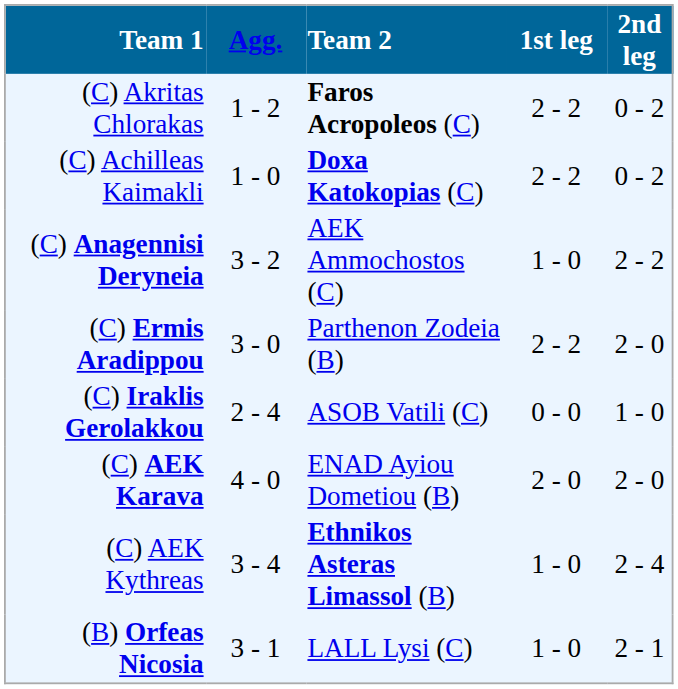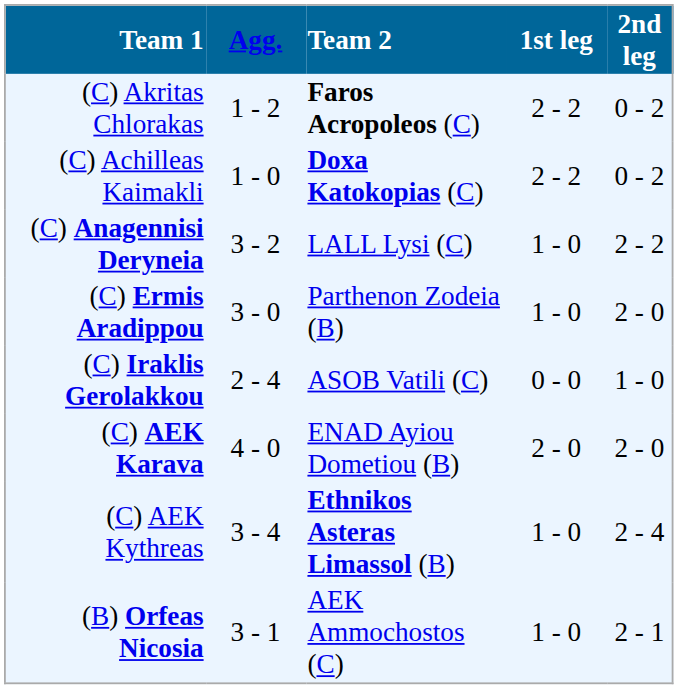(C) Anagennisi Deryneia | Team 2: AEK Ammochostos (C) -> LALL Lysi (C)
(C) Ermis Aradippou | 1st leg: 2 - 2 -> 1 - 0
(B) Orfeas Nicosia | Team 2: LALL Lysi (C) -> AEK Ammochostos (C)
